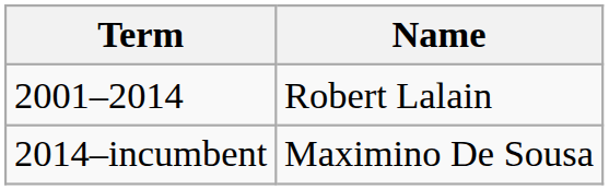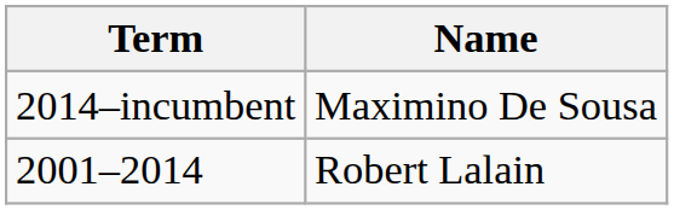rows swapped: 2001–2014 <-> 2014–incumbent
